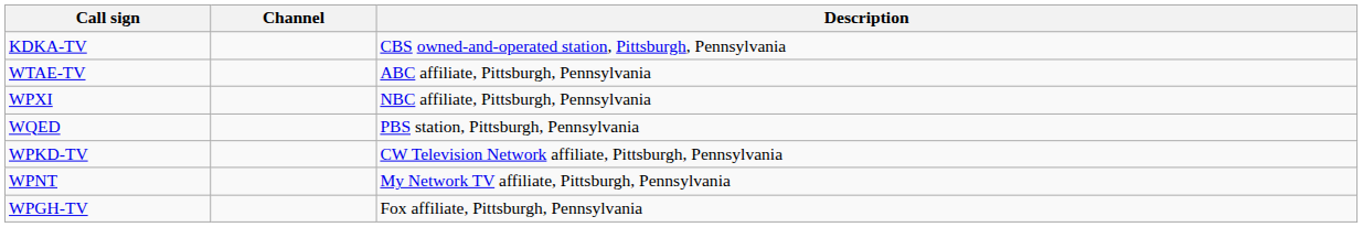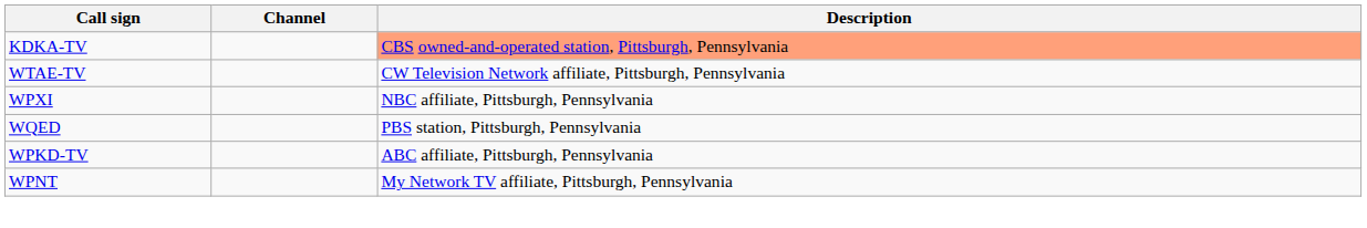KDKA-TV | Description: no background -> lightsalmon background
WTAE-TV | Description: ABC affiliate, Pittsburgh, Pennsylvania -> CW Television Network affiliate, Pittsburgh, Pennsylvania
WPKD-TV | Description: CW Television Network affiliate, Pittsburgh, Pennsylvania -> ABC affiliate, Pittsburgh, Pennsylvania
- row: WPGH-TV | Fox affiliate, Pittsburgh, Pennsylvania
